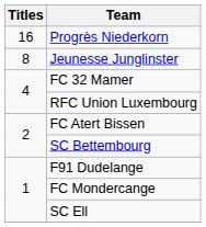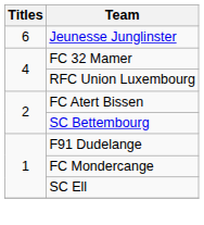- row: 16 | Progrès Niederkorn
Jeunesse Junglinster | Titles: 8 -> 6
